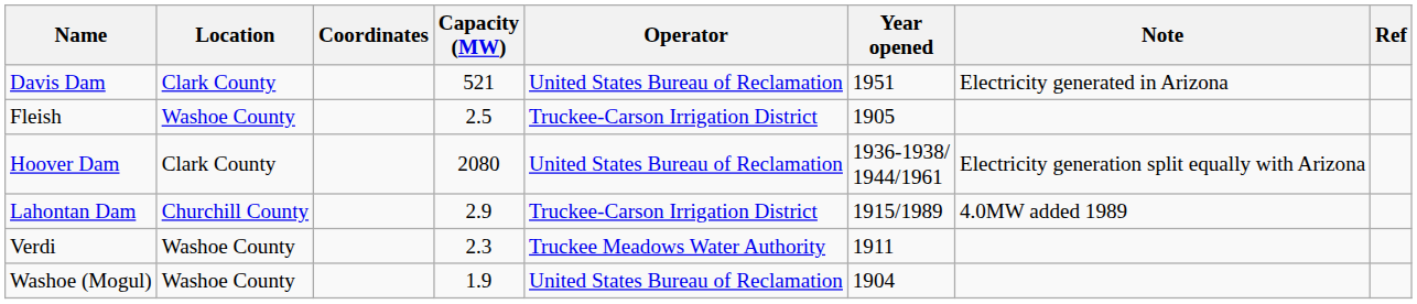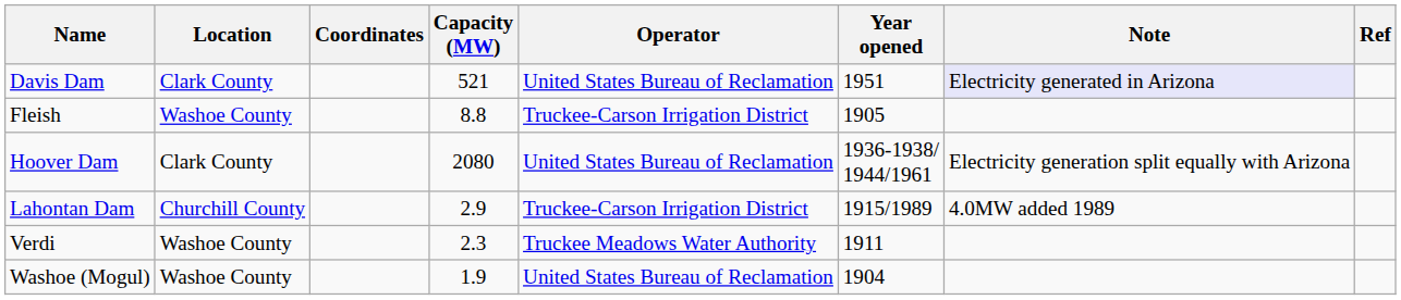Davis Dam | Note: no background -> lavender background
Fleish | Capacity (MW): 2.5 -> 8.8
